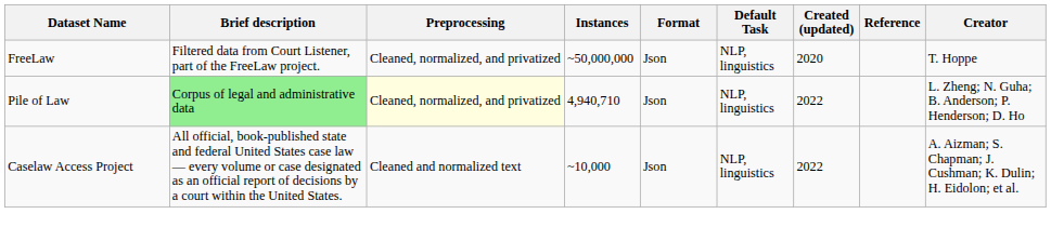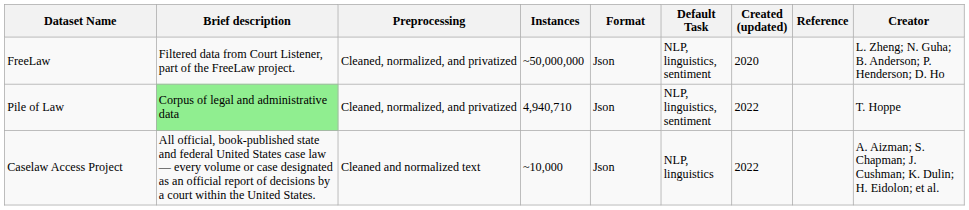FreeLaw | Default Task: NLP, linguistics -> NLP, linguistics, sentiment
FreeLaw | Creator: T. Hoppe -> L. Zheng; N. Guha; B. Anderson; P. Henderson; D. Ho
Pile of Law | Preprocessing: lightyellow background -> no background
Pile of Law | Default Task: NLP, linguistics -> NLP, linguistics, sentiment
Pile of Law | Creator: L. Zheng; N. Guha; B. Anderson; P. Henderson; D. Ho -> T. Hoppe
